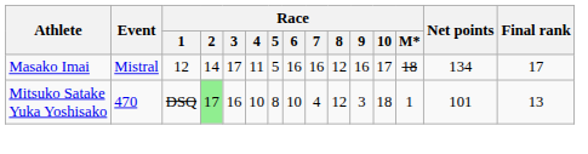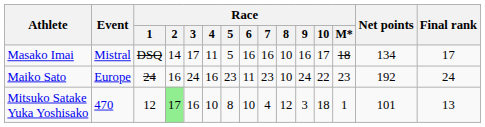Masako Imai | Race / 1: 12 -> DSQ
Masako Imai | Race / 8: 12 -> 10
+ row: Maiko Sato | Europe | 24 | 16 | 24 | 16 | 23 | 11 | 23 | 10 | 24 | 22 | 23 | 192 | 24
Mitsuko Satake Yuka Yoshisako | Race / 1: DSQ -> 12
